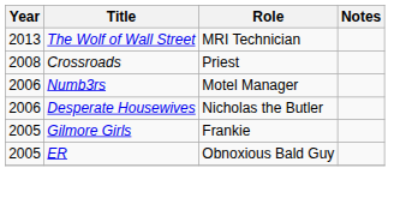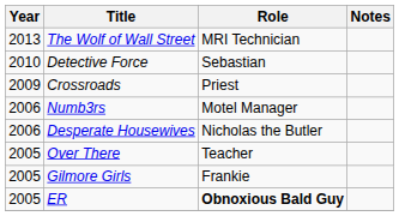+ row: 2010 | Detective Force | Sebastian
Crossroads | Year: 2008 -> 2009
+ row: 2005 | Over There | Teacher
ER | Role: normal -> bold
